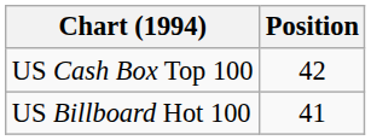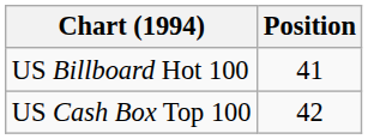rows swapped: US Billboard Hot 100 <-> US Cash Box Top 100
